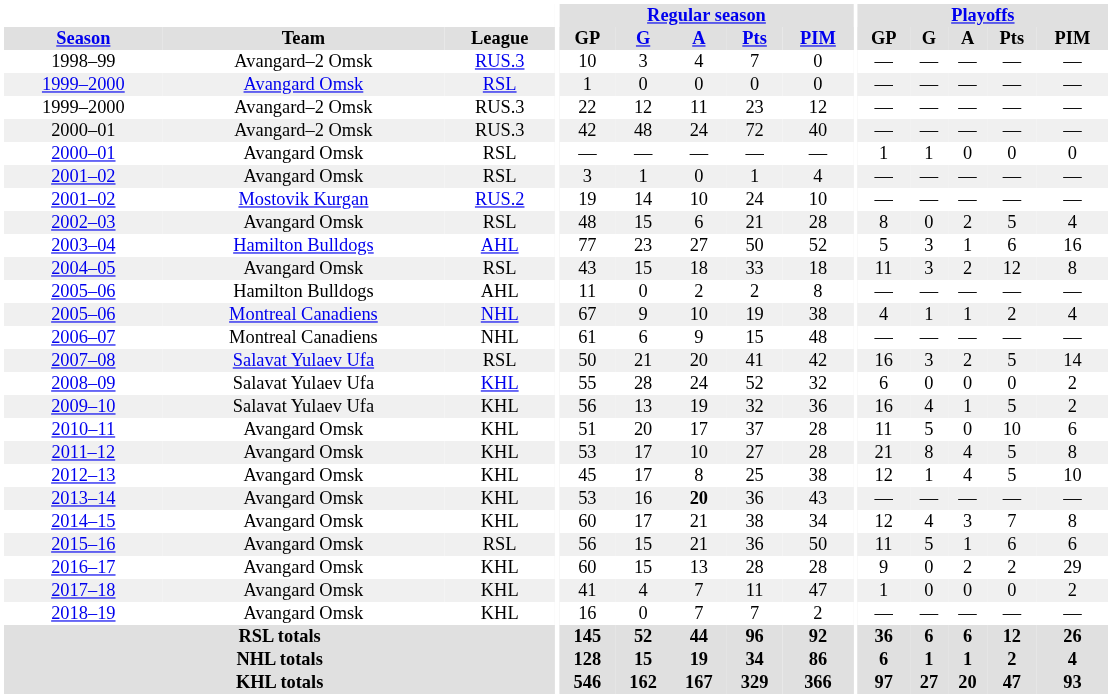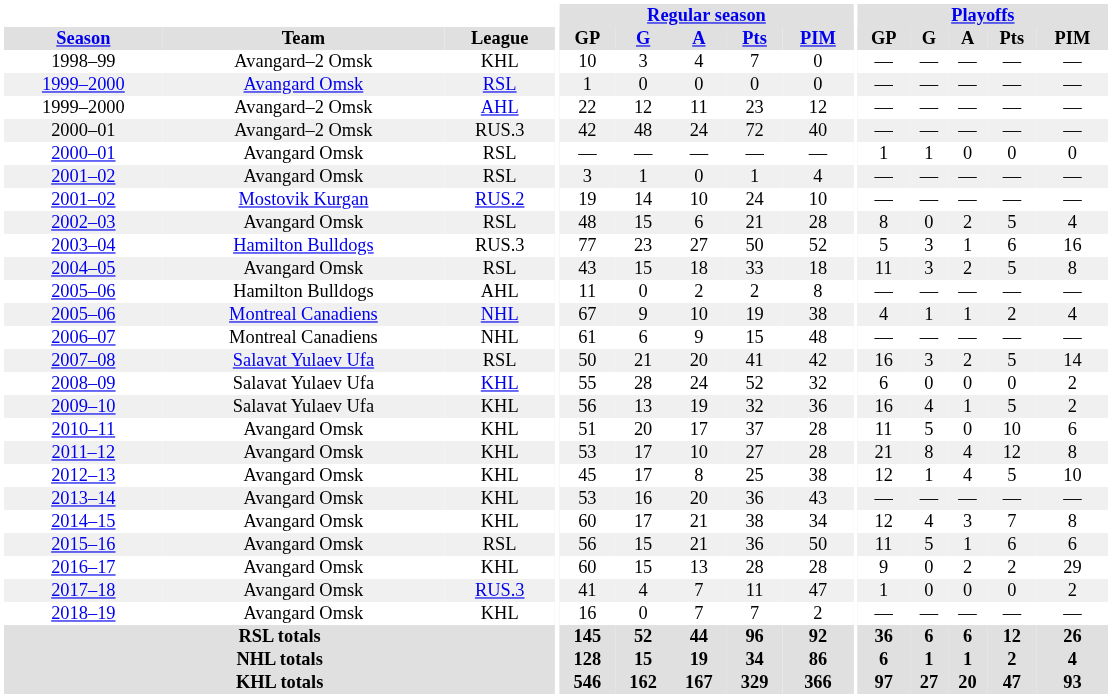1998–99 | League: RUS.3 -> KHL
1999–2000 / Avangard–2 Omsk | League: RUS.3 -> AHL
2003–04 | League: AHL -> RUS.3
2004–05 | Playoffs / Pts: 12 -> 5
2011–12 | Playoffs / Pts: 5 -> 12
2013–14 | Regular season / A: bold -> normal
2017–18 | League: KHL -> RUS.3
